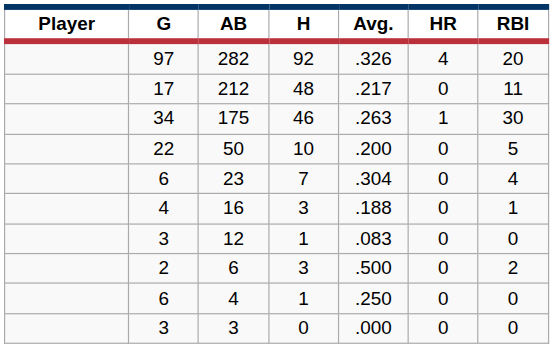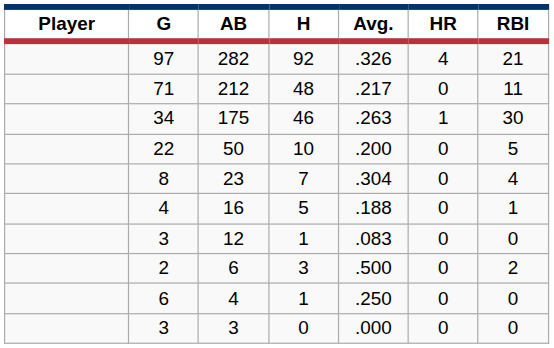282 | RBI: 20 -> 21
212 | G: 17 -> 71
23 | G: 6 -> 8
16 | H: 3 -> 5
